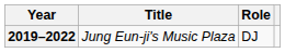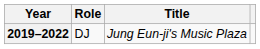columns swapped: Title <-> Role
